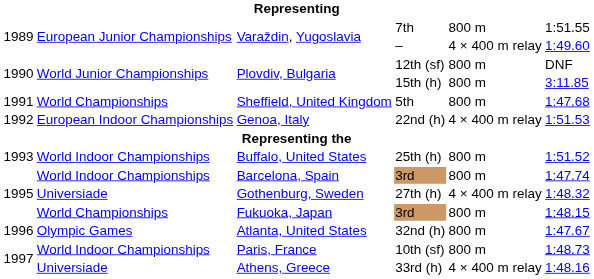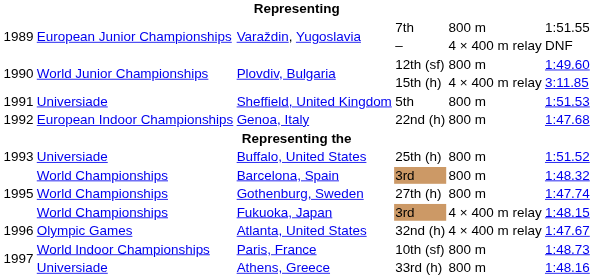– | column 6: 1:49.60 -> DNF
12th (sf) | column 6: DNF -> 1:49.60
15th (h) | column 5: 800 m -> 4 × 400 m relay
5th | column 2: World Championships -> Universiade
5th | column 6: 1:47.68 -> 1:51.53
22nd (h) | column 5: 4 × 400 m relay -> 800 m
22nd (h) | column 6: 1:51.53 -> 1:47.68
25th (h) | column 2: World Indoor Championships -> Universiade
Barcelona, Spain / 3rd | column 2: World Indoor Championships -> World Championships
Barcelona, Spain / 3rd | column 6: 1:47.74 -> 1:48.32
27th (h) | column 2: Universiade -> World Championships
27th (h) | column 5: 4 × 400 m relay -> 800 m
27th (h) | column 6: 1:48.32 -> 1:47.74
Fukuoka, Japan / 3rd | column 5: 800 m -> 4 × 400 m relay
32nd (h) | column 5: 800 m -> 4 × 400 m relay
33rd (h) | column 5: 4 × 400 m relay -> 800 m
